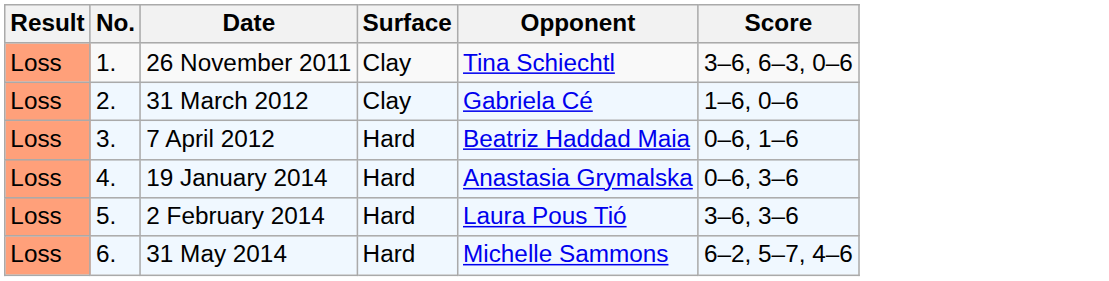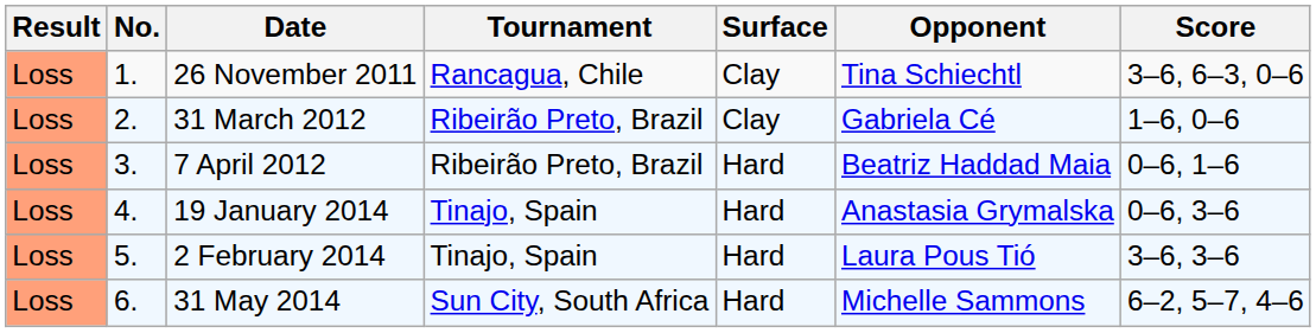+ column: Tournament | Rancagua, Chile | Ribeirão Preto, Brazil | Ribeirão Preto, Brazil | Tinajo, Spain | Tinajo, Spain | Sun City, South Africa
